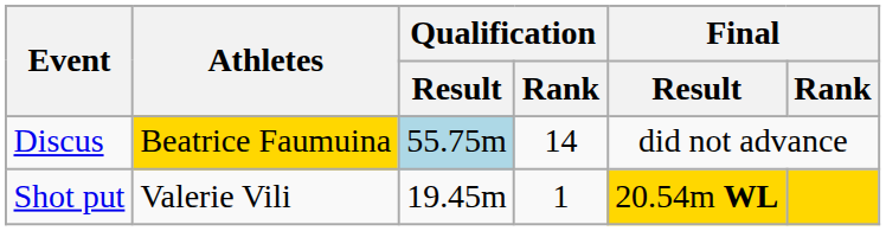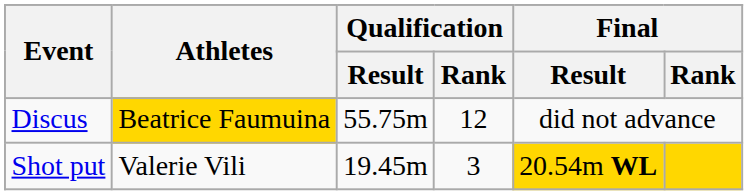Discus | Qualification / Result: lightblue background -> no background
Discus | Qualification / Rank: 14 -> 12
Shot put | Qualification / Rank: 1 -> 3
